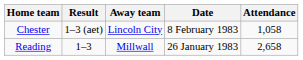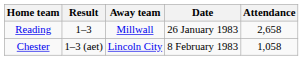rows swapped: Reading <-> Chester
